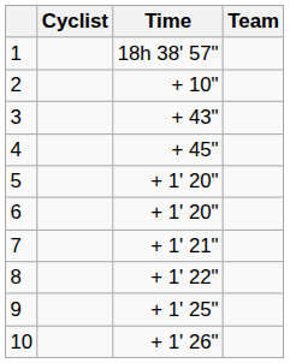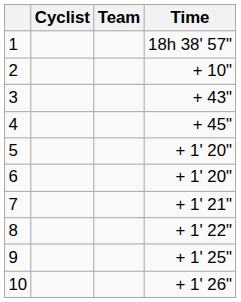columns swapped: Team <-> Time
